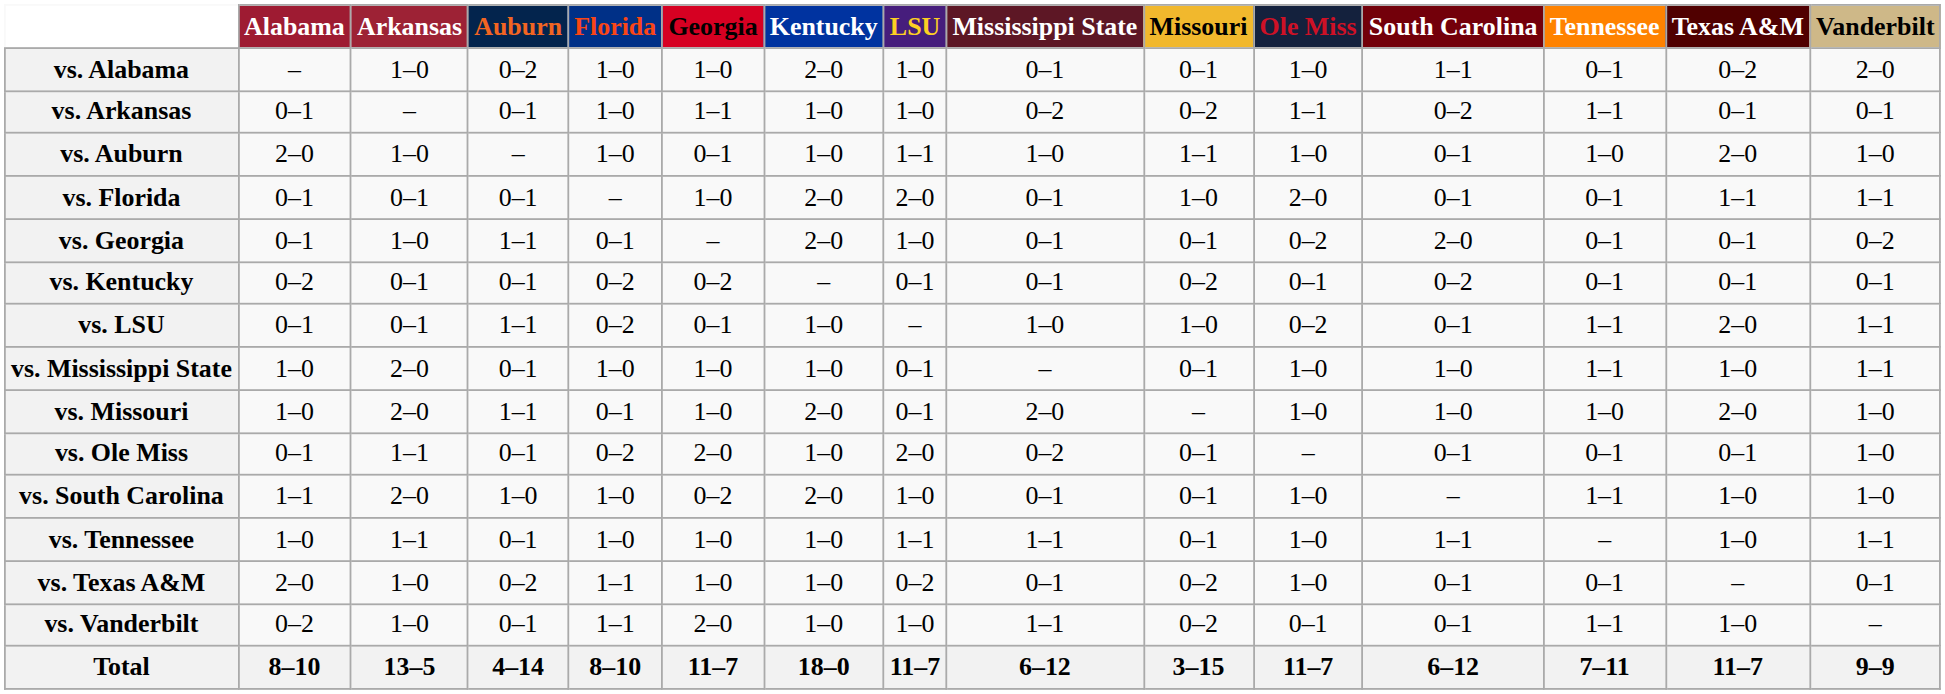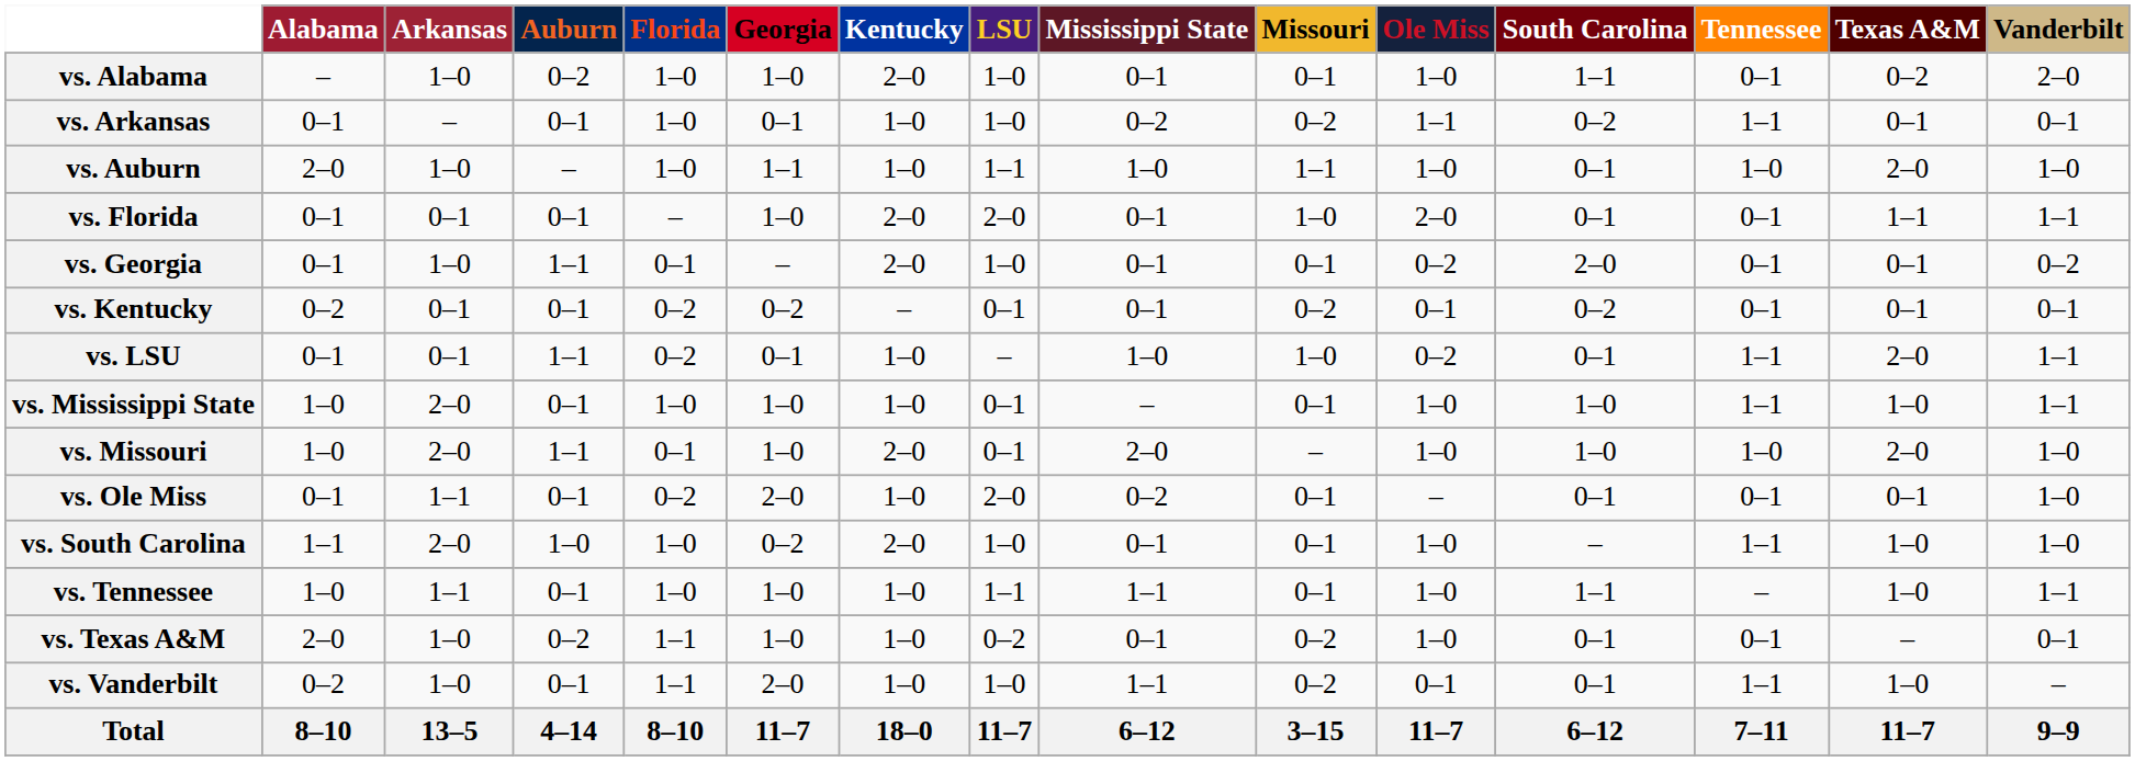vs. Arkansas | Georgia: 1–1 -> 0–1
vs. Auburn | Georgia: 0–1 -> 1–1
